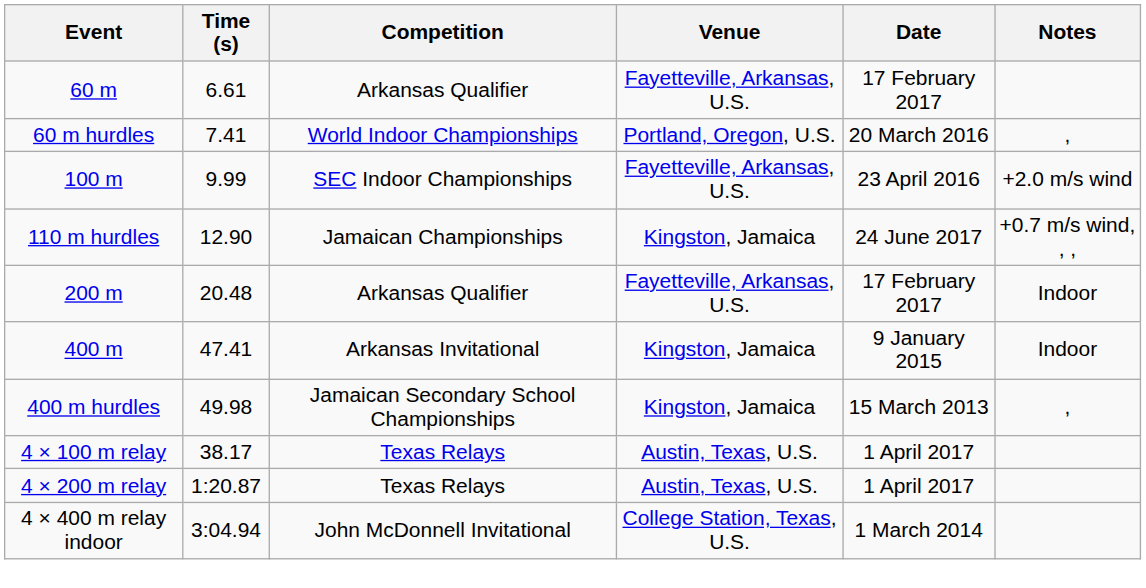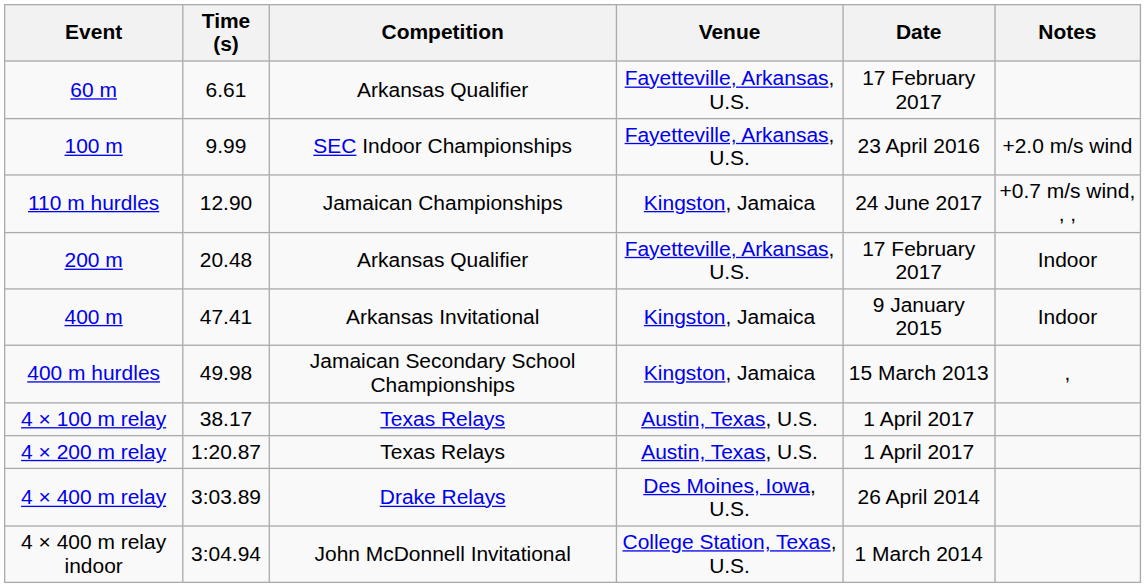- row: 60 m hurdles | 7.41 | World Indoor Championships | Portland, Oregon, U.S. | 20 March 2016 | ,
+ row: 4 × 400 m relay | 3:03.89 | Drake Relays | Des Moines, Iowa, U.S. | 26 April 2014
